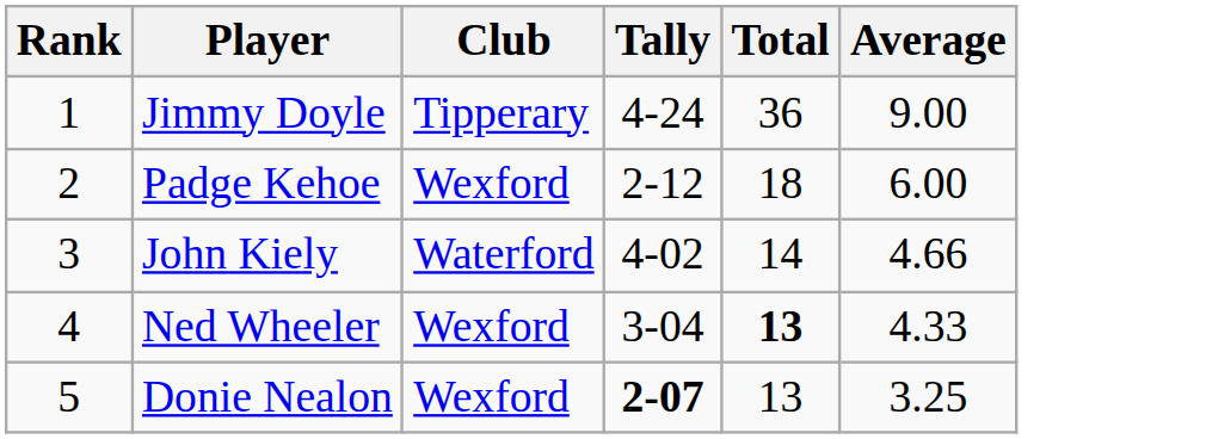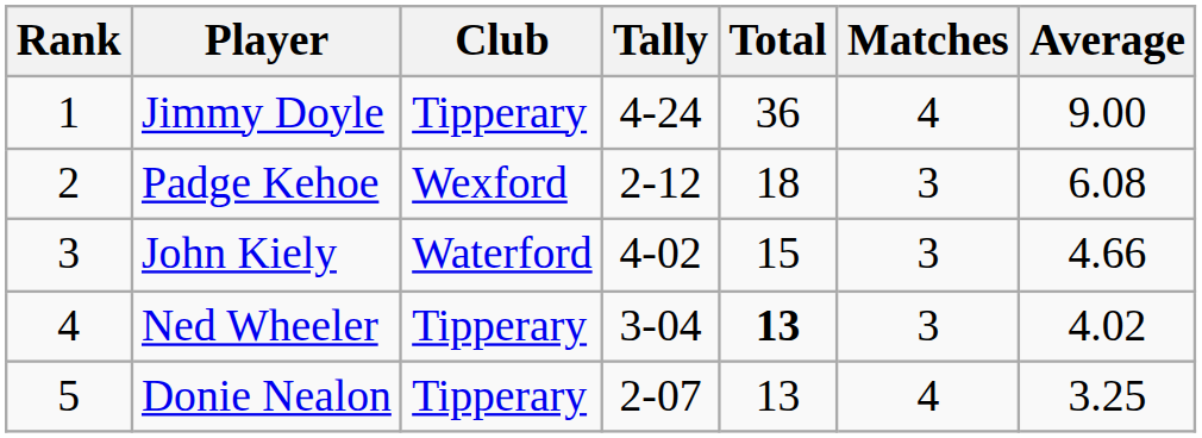+ column: Matches | 4 | 3 | 3 | 3 | 4
Padge Kehoe | Average: 6.00 -> 6.08
John Kiely | Total: 14 -> 15
Ned Wheeler | Club: Wexford -> Tipperary
Ned Wheeler | Average: 4.33 -> 4.02
Donie Nealon | Club: Wexford -> Tipperary
Donie Nealon | Tally: bold -> normal
